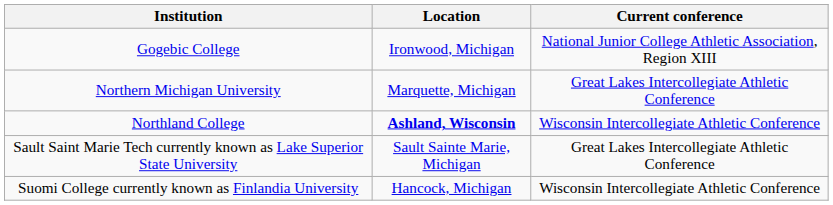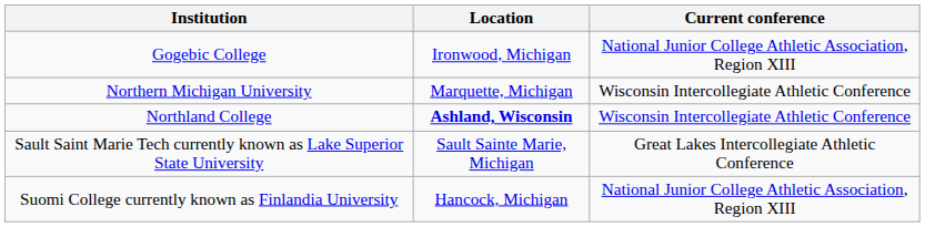Northern Michigan University | Current conference: Great Lakes Intercollegiate Athletic Conference -> Wisconsin Intercollegiate Athletic Conference
Suomi College currently known as Finlandia University | Current conference: Wisconsin Intercollegiate Athletic Conference -> National Junior College Athletic Association, Region XIII
